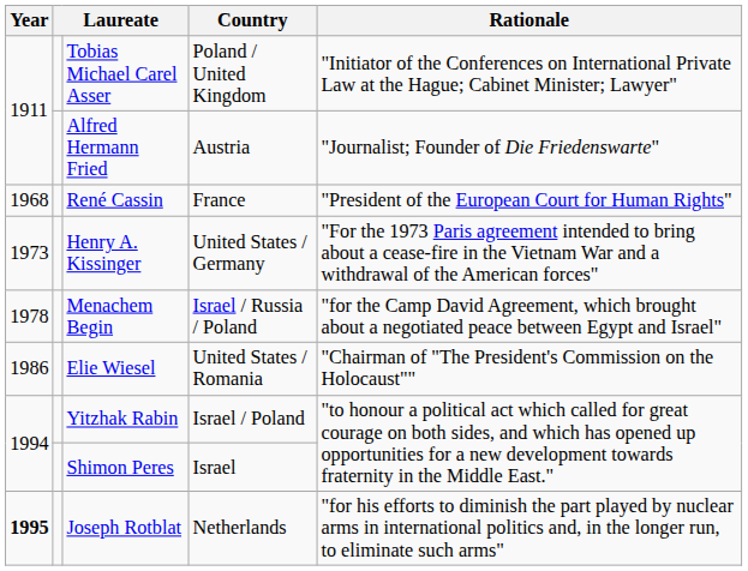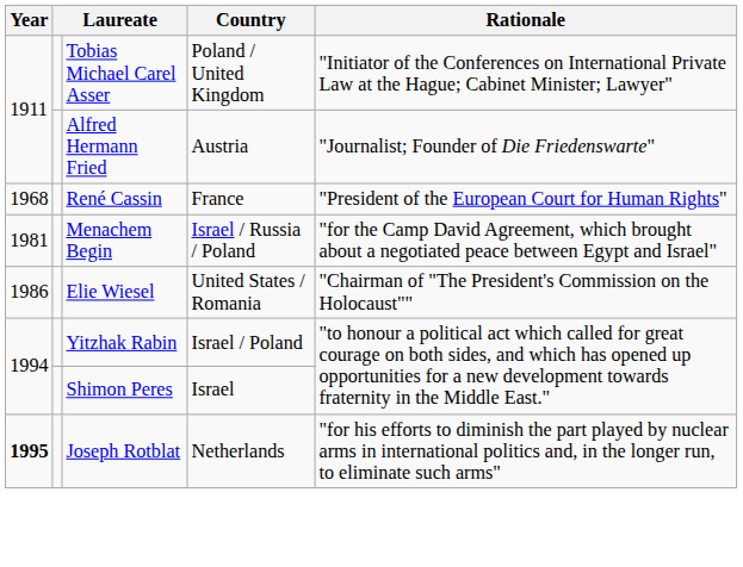- row: 1973 | Henry A. Kissinger | United States / Germany | "For the 1973 Paris agreement intended to bring about a cease-fire in the Vietnam War and a withdrawal of the American forces"
Menachem Begin | Year: 1978 -> 1981
